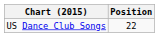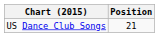US Dance Club Songs | Position: 22 -> 21
